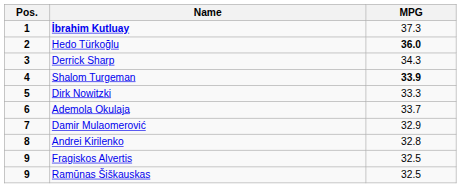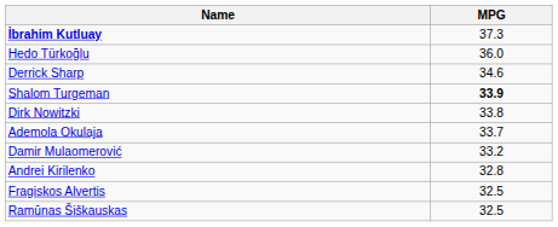- column: Pos. | 1 | 2 | 3 | 4 | 5 | 6 | 7 | 8 | 9 | 9
Hedo Türkoğlu | MPG: bold -> normal
Derrick Sharp | MPG: 34.3 -> 34.6
Dirk Nowitzki | MPG: 33.3 -> 33.8
Damir Mulaomerović | MPG: 32.9 -> 33.2
